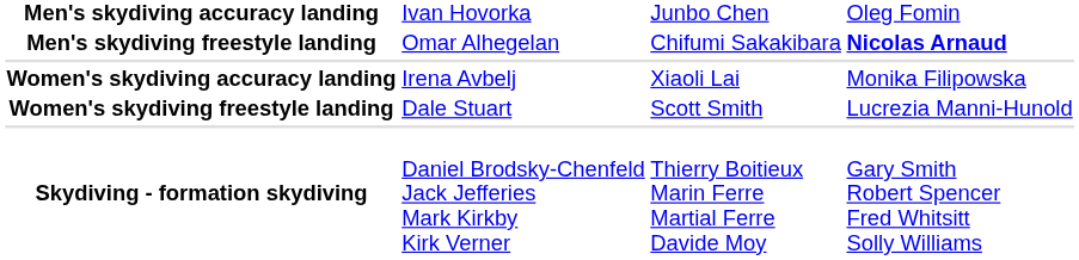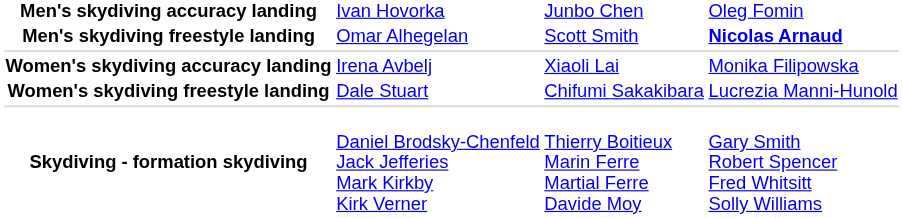Men's skydiving freestyle landing | column 3: Chifumi Sakakibara -> Scott Smith
Women's skydiving freestyle landing | column 3: Scott Smith -> Chifumi Sakakibara
